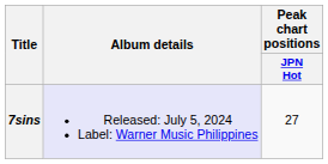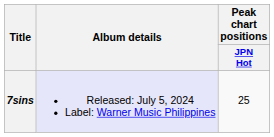7sins | Peak chart positions / JPN Hot: 27 -> 25
